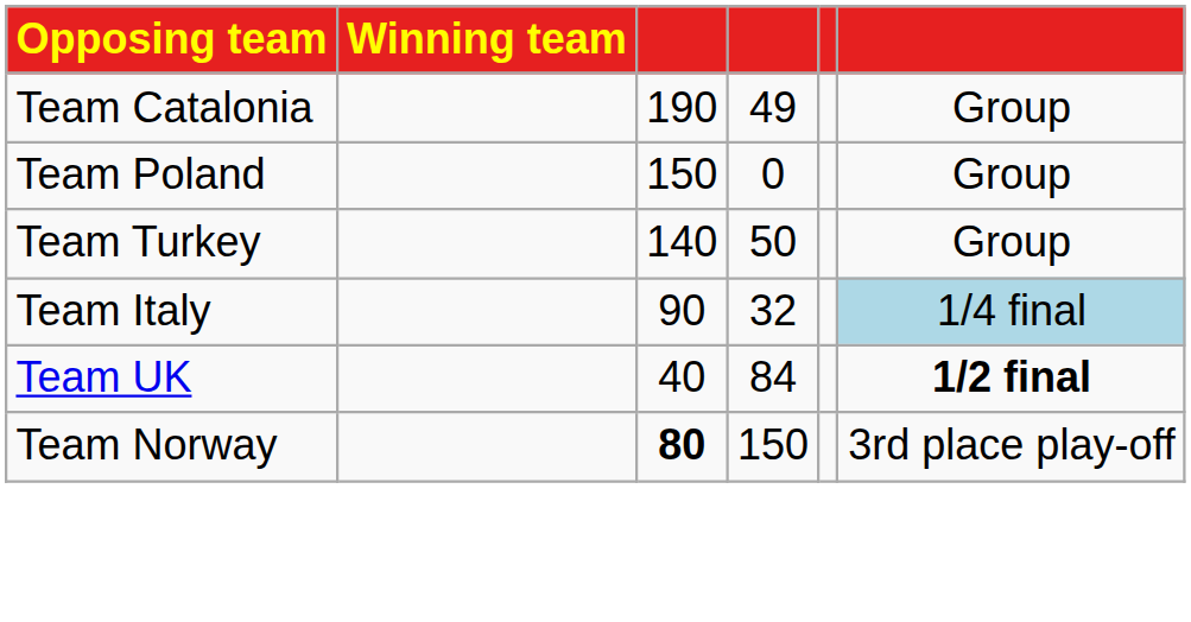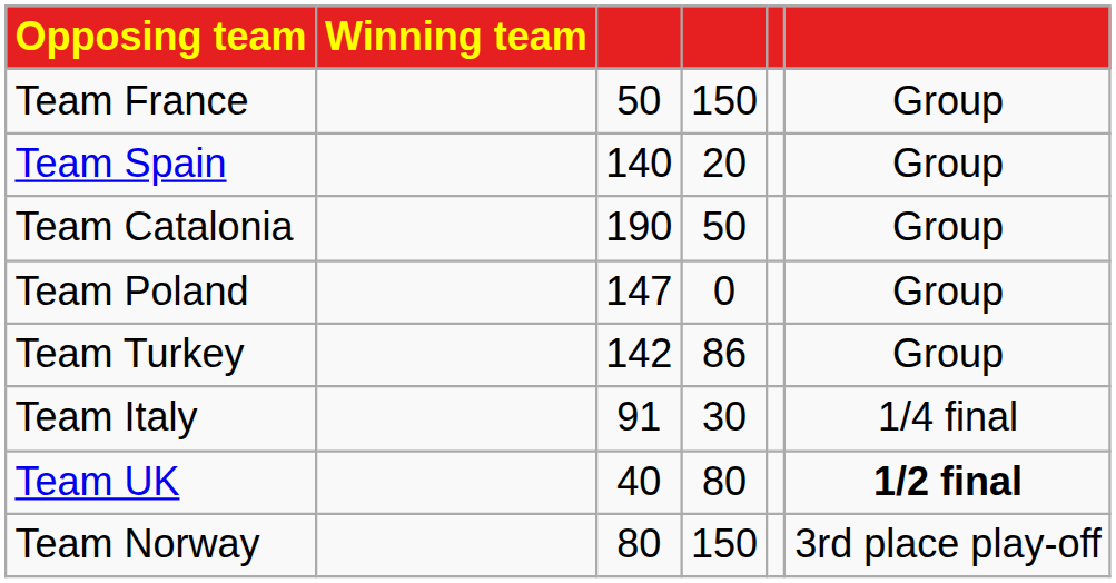+ row: Team France | 50 | 150 | Group
+ row: Team Spain | 140 | 20 | Group
Team Catalonia | column 4: 49 -> 50
Team Poland | column 3: 150 -> 147
Team Turkey | column 3: 140 -> 142
Team Turkey | column 4: 50 -> 86
Team Italy | column 3: 90 -> 91
Team Italy | column 4: 32 -> 30
Team Italy | column 6: lightblue background -> no background
Team UK | column 4: 84 -> 80
Team Norway | column 3: bold -> normal
